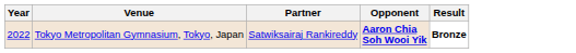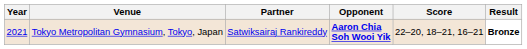+ column: Score | 22–20, 18–21, 16–21
Tokyo Metropolitan Gymnasium, Tokyo, Japan | Year: 2022 -> 2021
